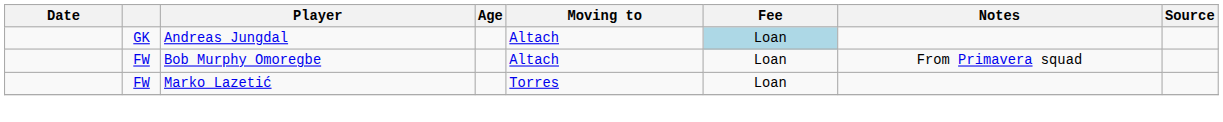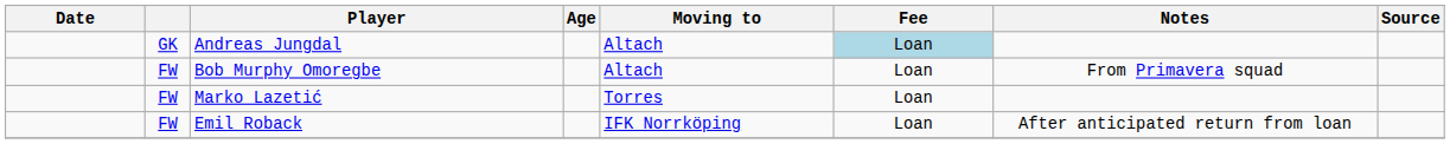+ row: FW | Emil Roback | IFK Norrköping | Loan | After anticipated return from loan
